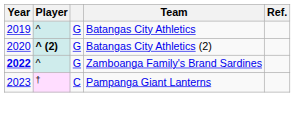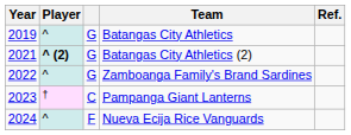Batangas City Athletics (2) | Year: 2020 -> 2021
Zamboanga Family's Brand Sardines | Year: bold -> normal
+ row: 2024 | ^ | F | Nueva Ecija Rice Vanguards
